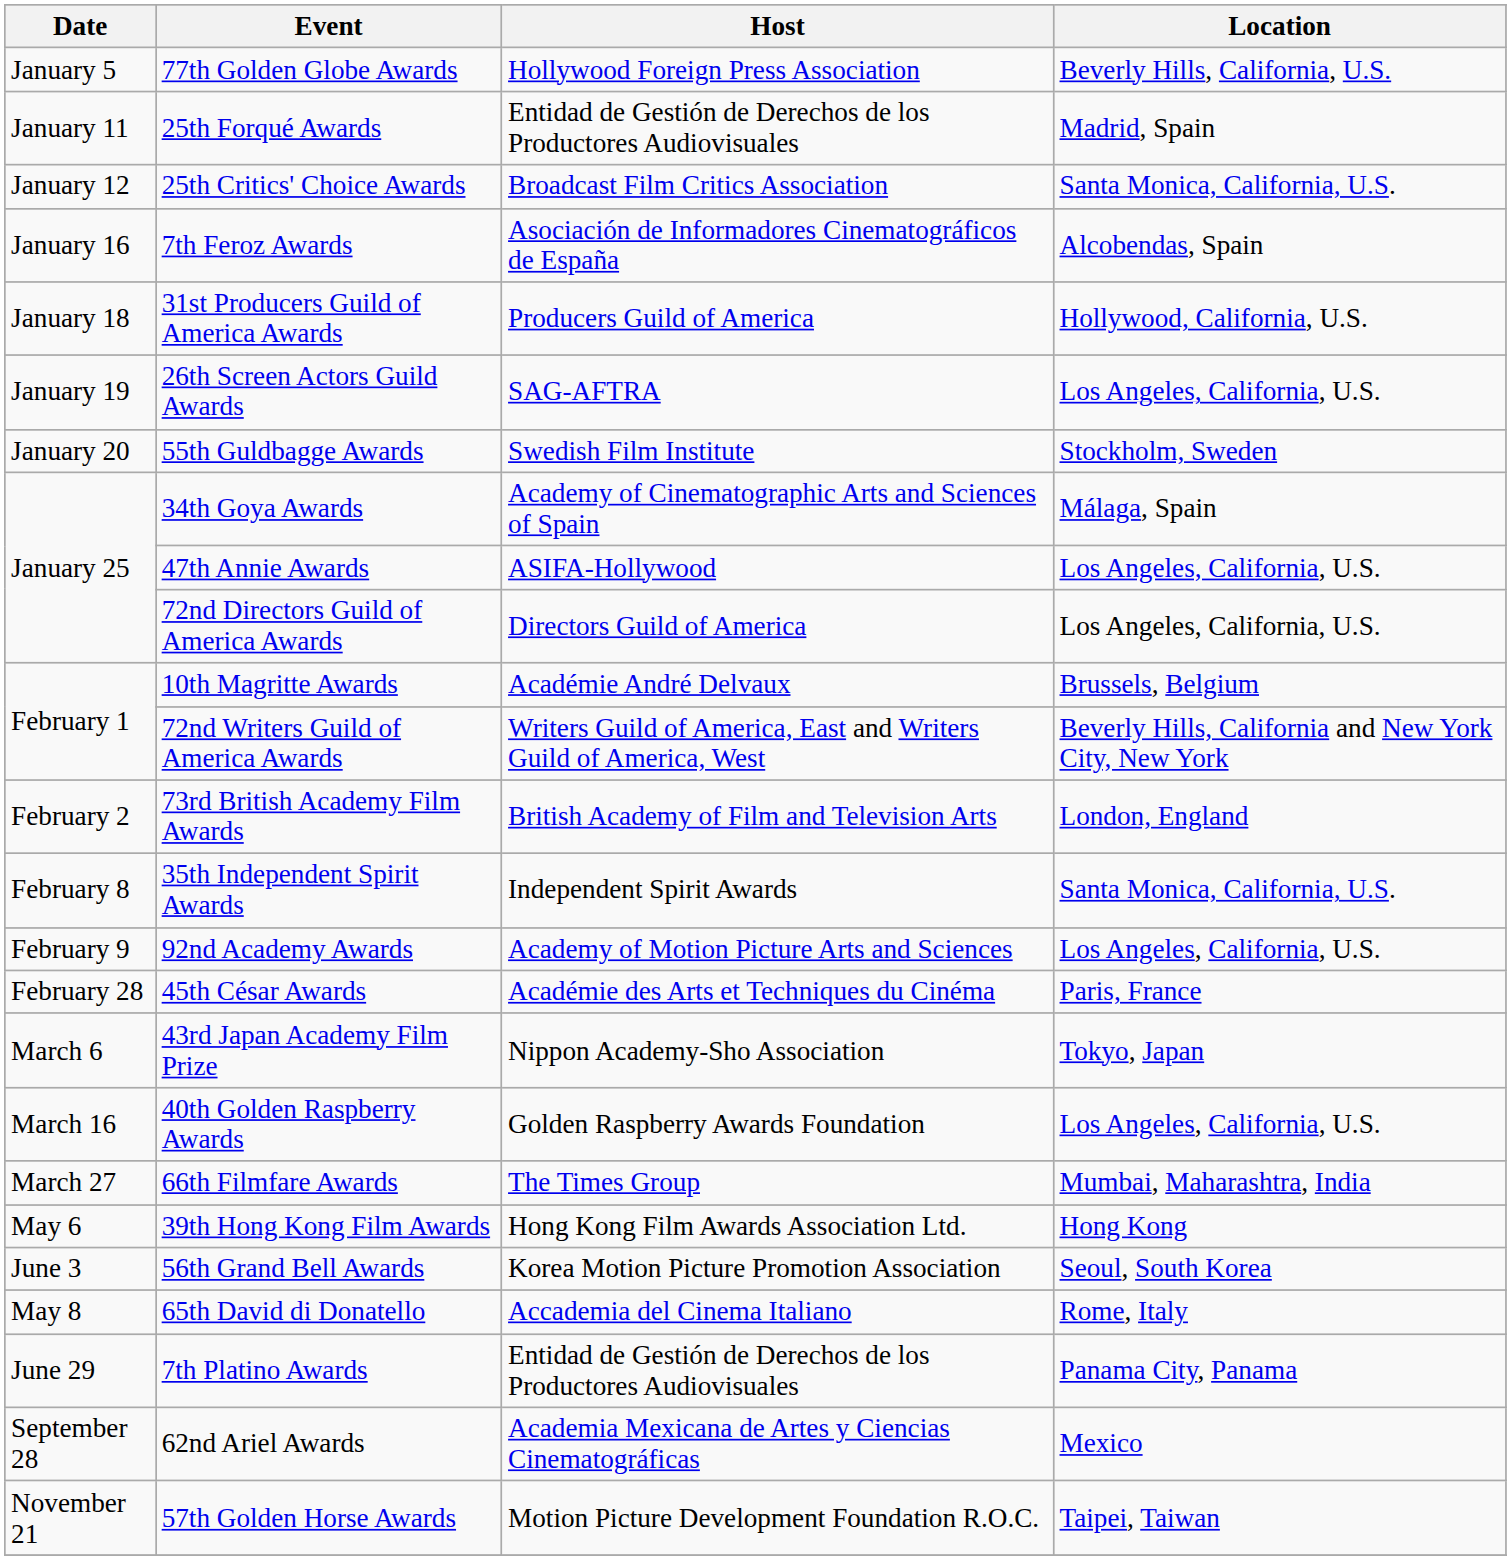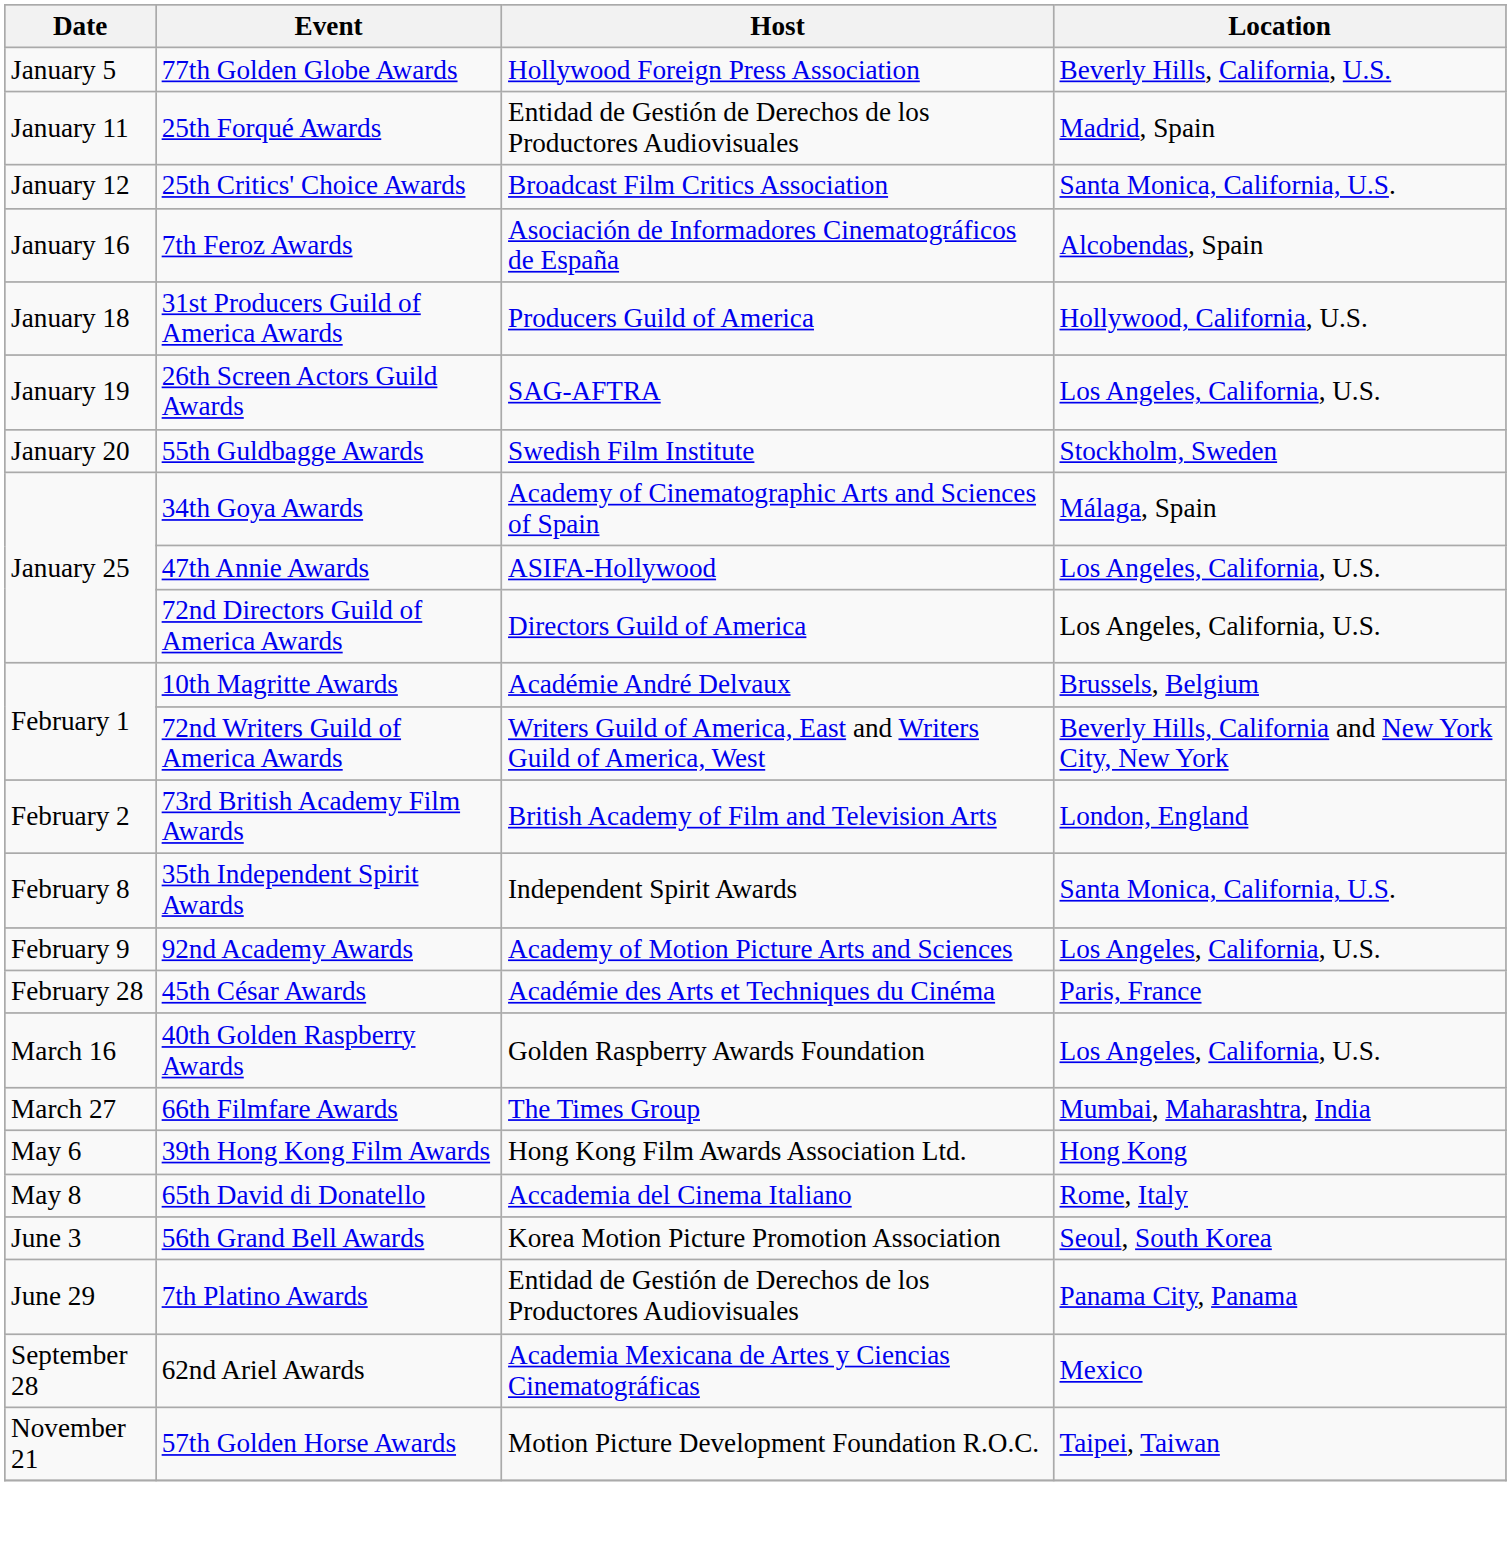- row: March 6 | 43rd Japan Academy Film Prize | Nippon Academy-Sho Association | Tokyo, Japan
rows swapped: 65th David di Donatello <-> 56th Grand Bell Awards
